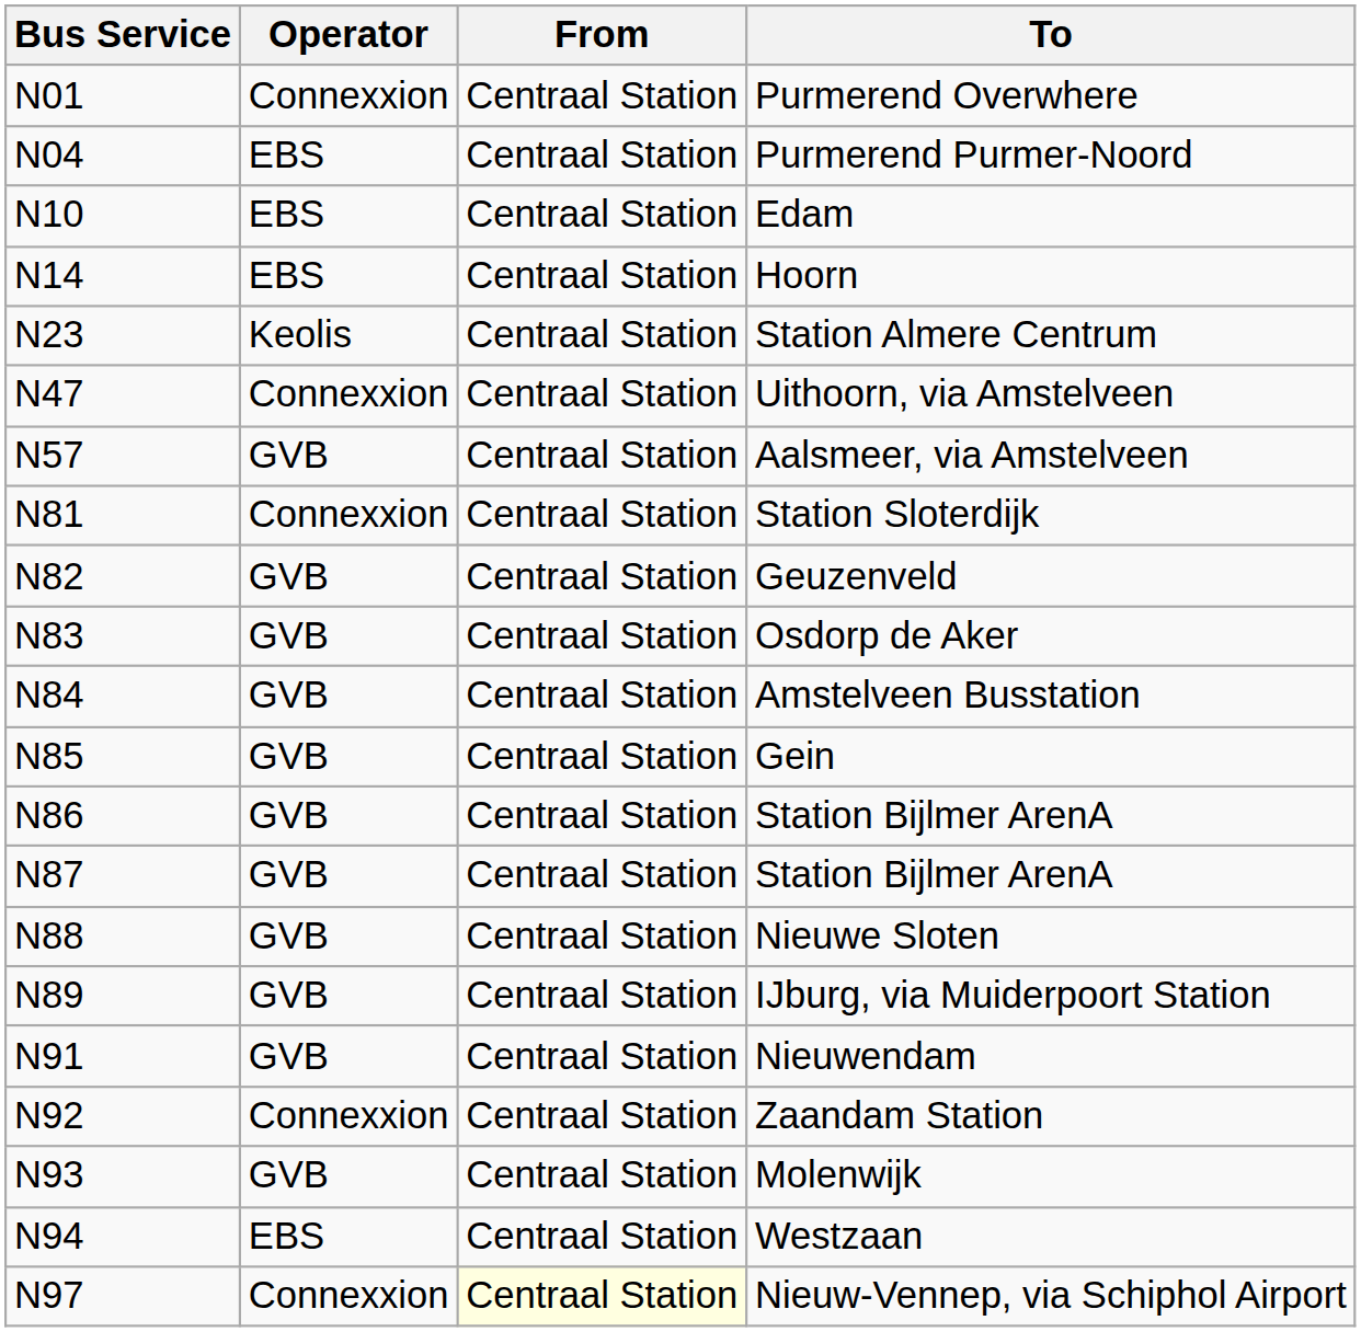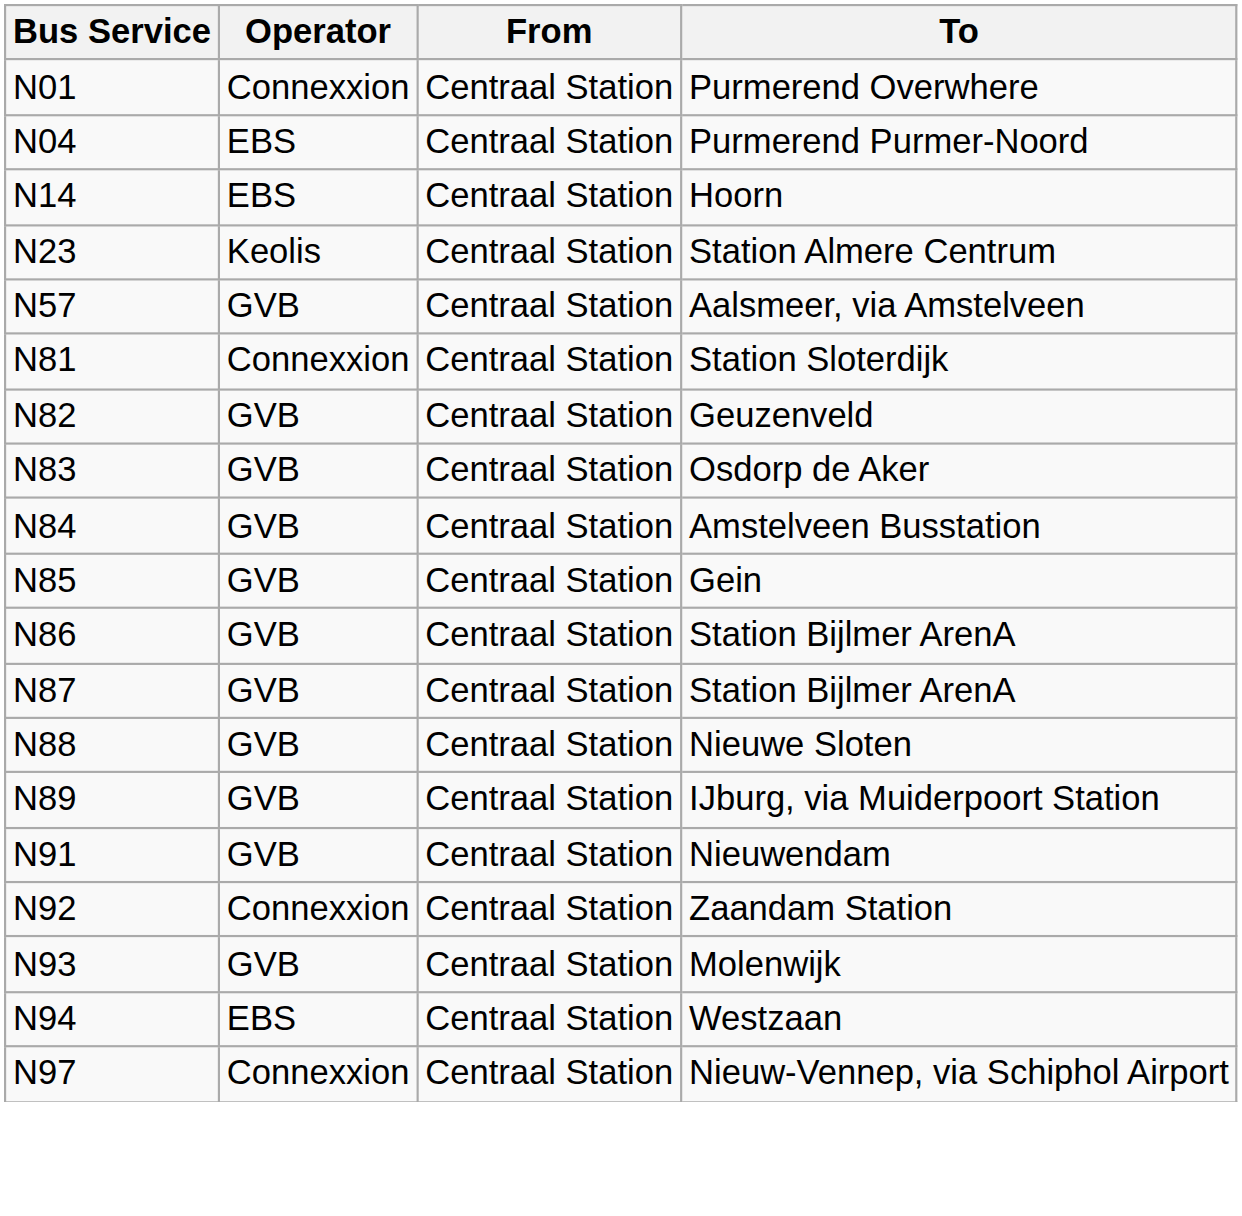- row: N10 | EBS | Centraal Station | Edam
- row: N47 | Connexxion | Centraal Station | Uithoorn, via Amstelveen
Nieuw-Vennep, via Schiphol Airport | From: lightyellow background -> no background
